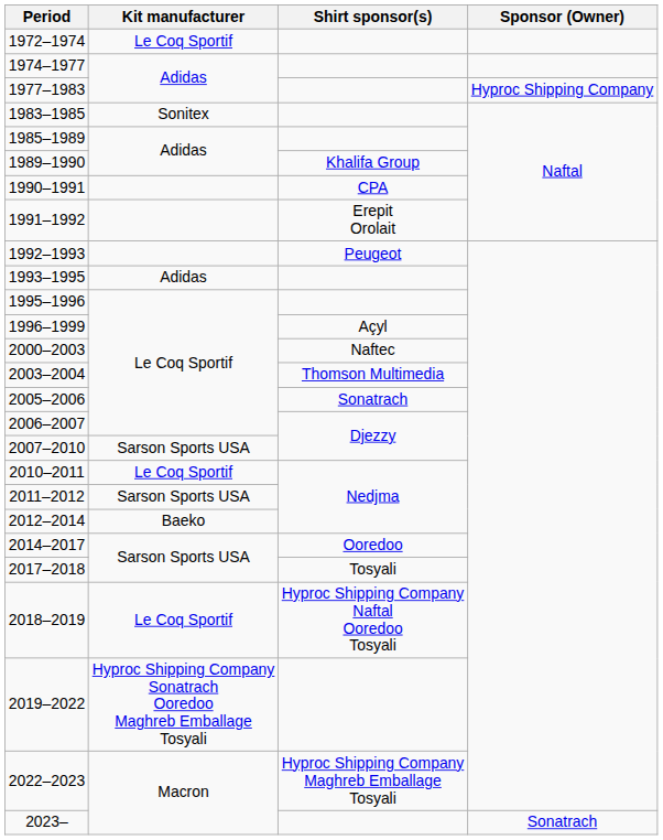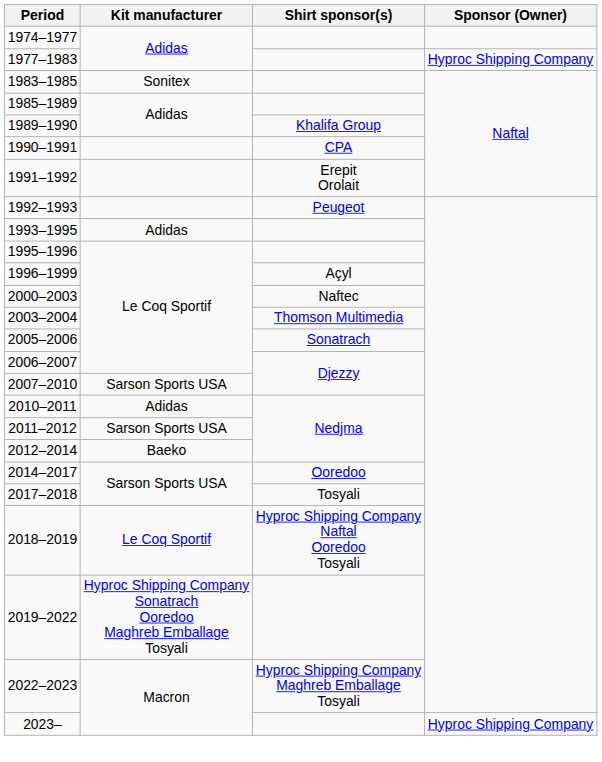- row: 1972–1974 | Le Coq Sportif
2010–2011 | Kit manufacturer: Le Coq Sportif -> Adidas
2023– | Sponsor (Owner): Sonatrach -> Hyproc Shipping Company
